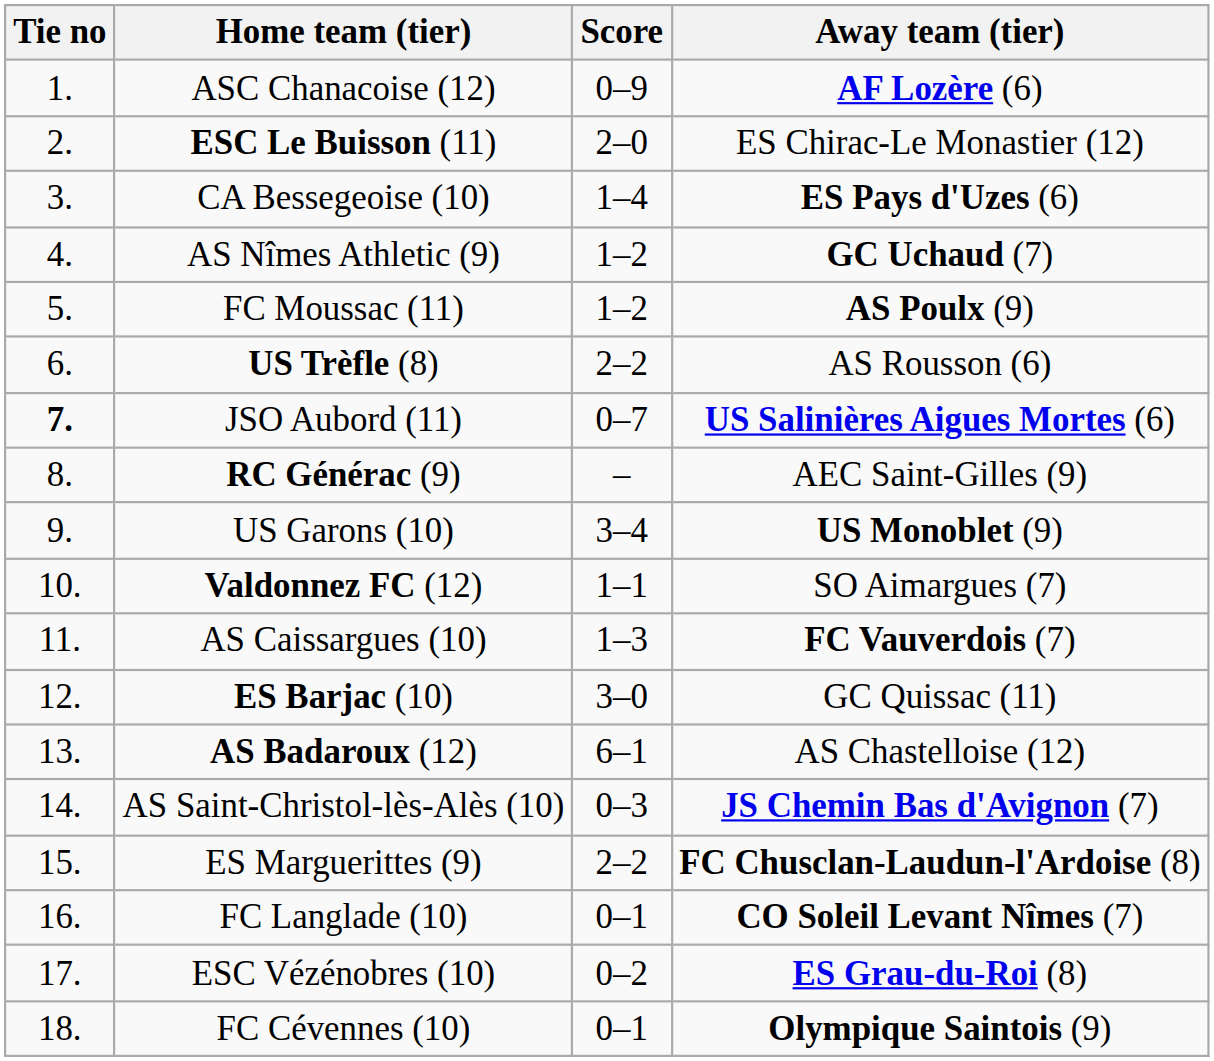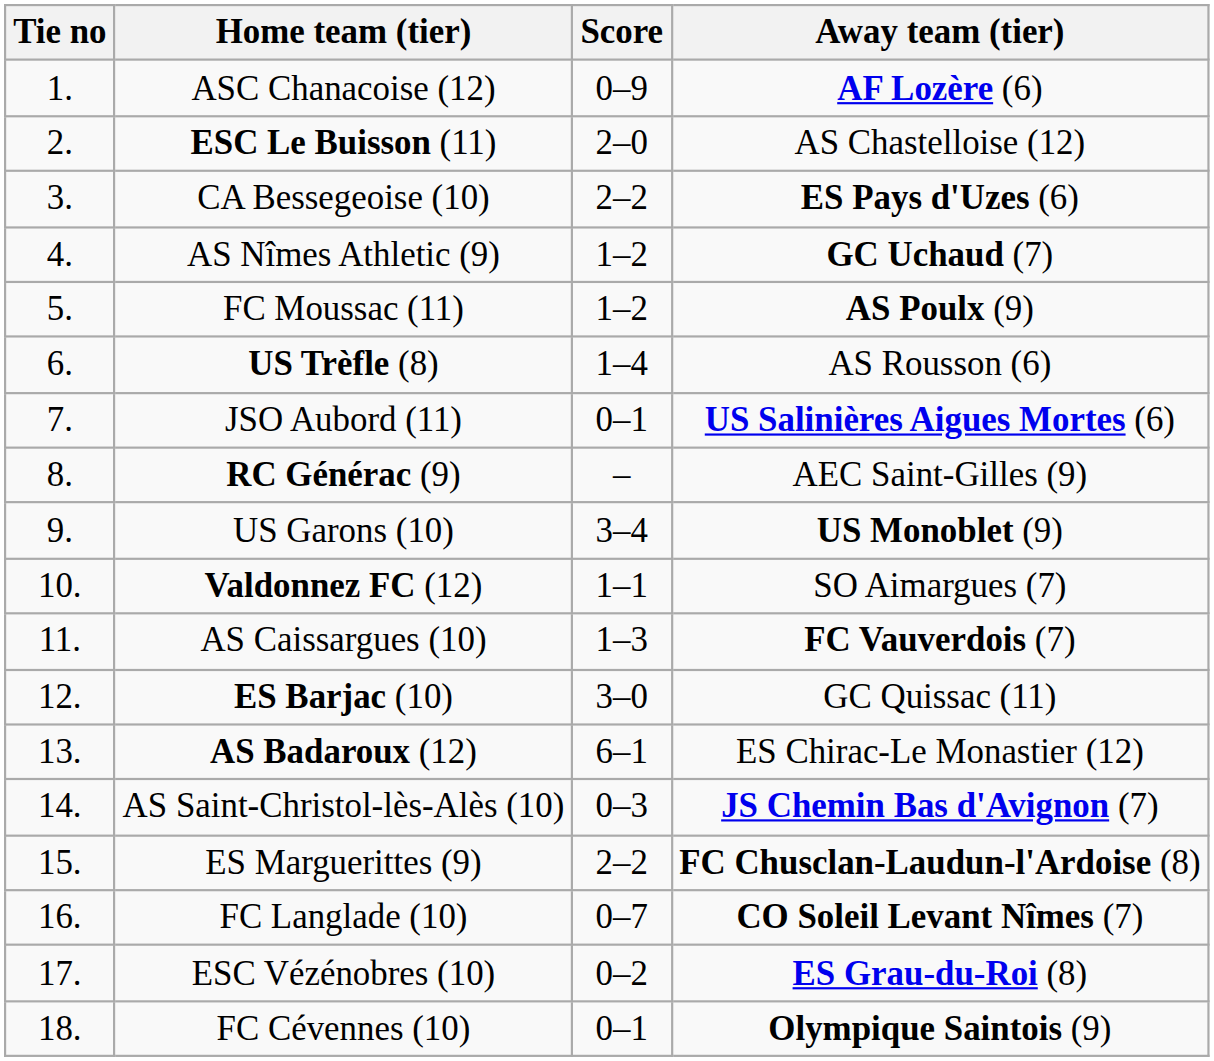ESC Le Buisson (11) | Away team (tier): ES Chirac-Le Monastier (12) -> AS Chastelloise (12)
CA Bessegeoise (10) | Score: 1–4 -> 2–2
US Trèfle (8) | Score: 2–2 -> 1–4
JSO Aubord (11) | Tie no: bold -> normal
JSO Aubord (11) | Score: 0–7 -> 0–1
AS Badaroux (12) | Away team (tier): AS Chastelloise (12) -> ES Chirac-Le Monastier (12)
FC Langlade (10) | Score: 0–1 -> 0–7
